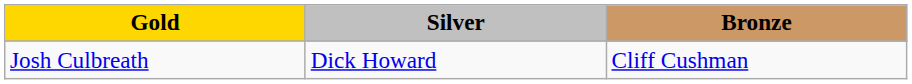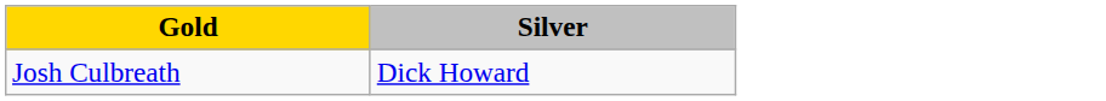- column: Bronze | Cliff Cushman
